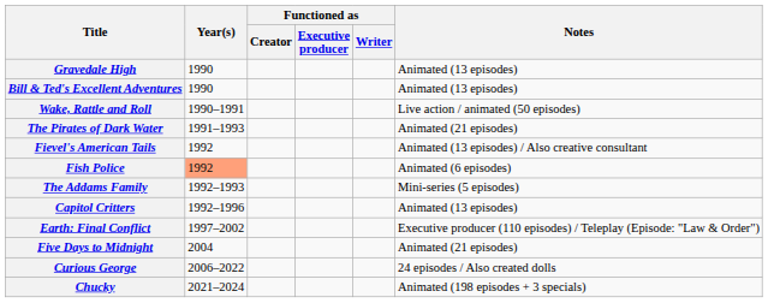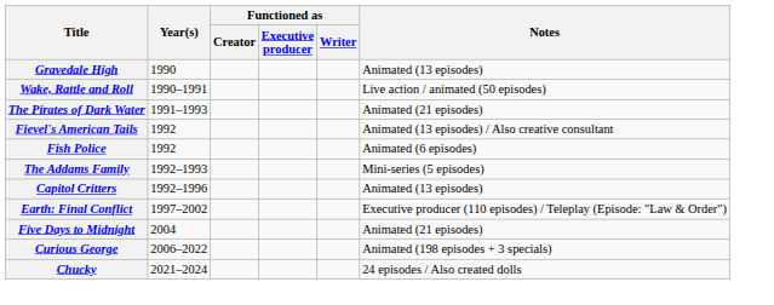- row: Bill & Ted's Excellent Adventures | 1990 | Animated (13 episodes)
Fish Police | Year(s): lightsalmon background -> no background
Curious George | Notes: 24 episodes / Also created dolls -> Animated (198 episodes + 3 specials)
Chucky | Notes: Animated (198 episodes + 3 specials) -> 24 episodes / Also created dolls
